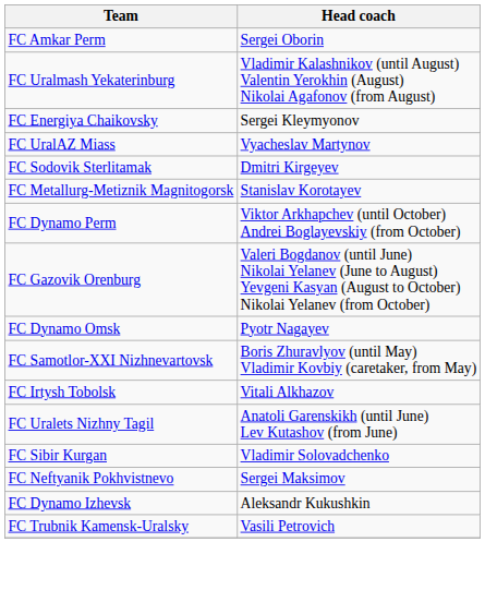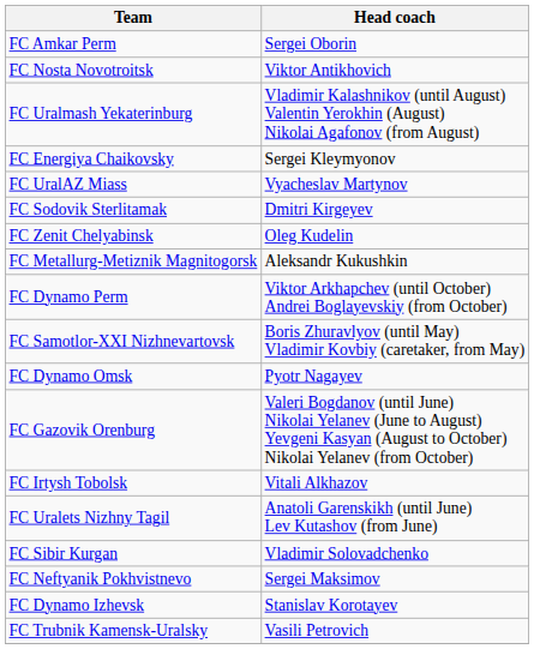+ row: FC Nosta Novotroitsk | Viktor Antikhovich
+ row: FC Zenit Chelyabinsk | Oleg Kudelin
FC Metallurg-Metiznik Magnitogorsk | Head coach: Stanislav Korotayev -> Aleksandr Kukushkin
rows swapped: FC Samotlor-XXI Nizhnevartovsk <-> FC Gazovik Orenburg
FC Dynamo Izhevsk | Head coach: Aleksandr Kukushkin -> Stanislav Korotayev
